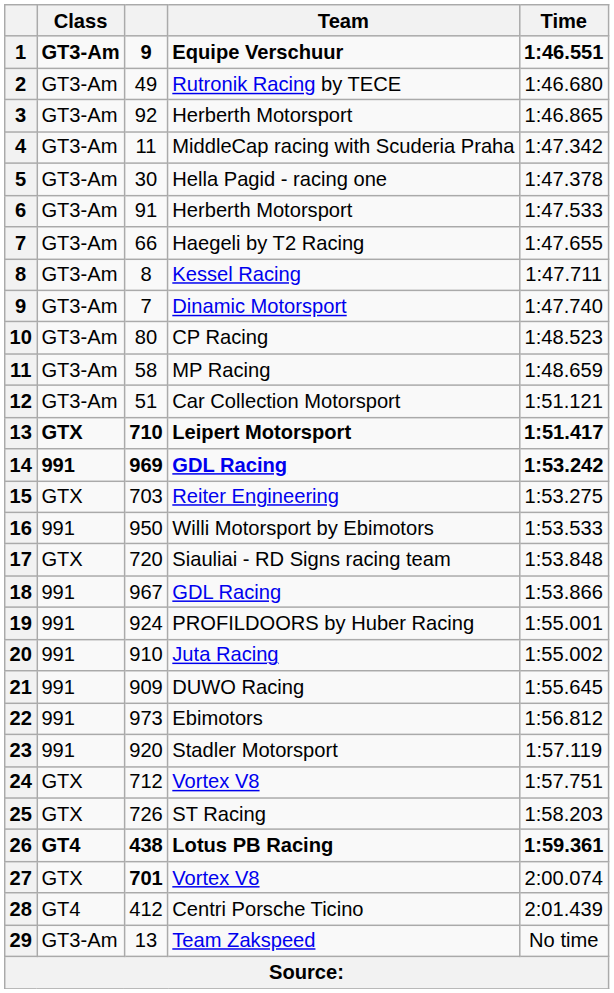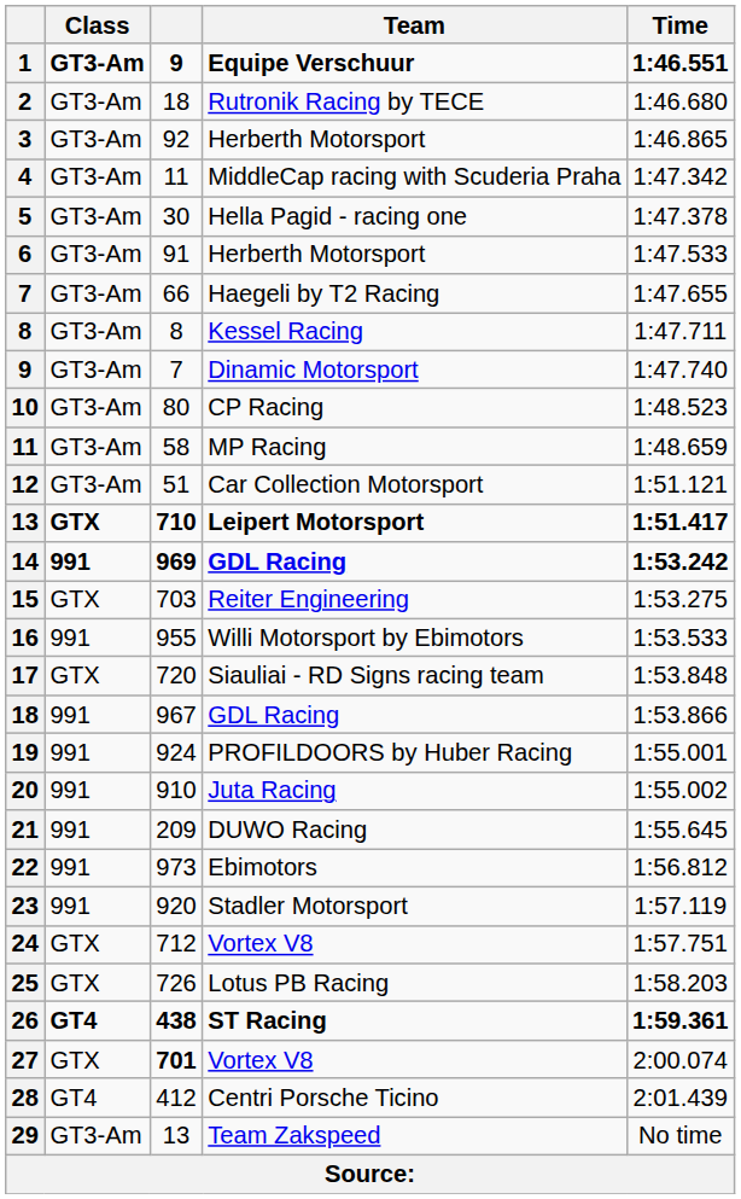2 | column 3: 49 -> 18
16 | column 3: 950 -> 955
21 | column 3: 909 -> 209
25 | Team: ST Racing -> Lotus PB Racing
26 | Team: Lotus PB Racing -> ST Racing
